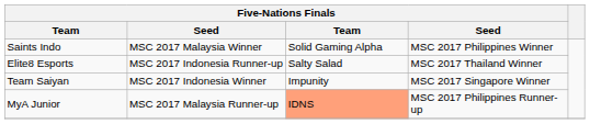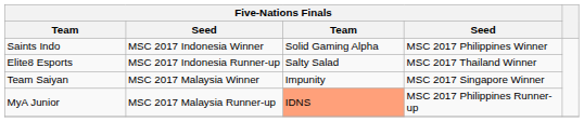Saints Indo | column 2: MSC 2017 Malaysia Winner -> MSC 2017 Indonesia Winner
Team Saiyan | column 2: MSC 2017 Indonesia Winner -> MSC 2017 Malaysia Winner
